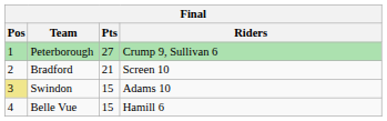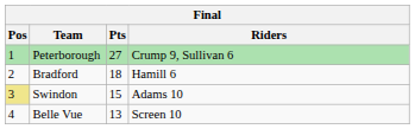Bradford | Pts: 21 -> 18
Bradford | Riders: Screen 10 -> Hamill 6
Belle Vue | Pts: 15 -> 13
Belle Vue | Riders: Hamill 6 -> Screen 10
